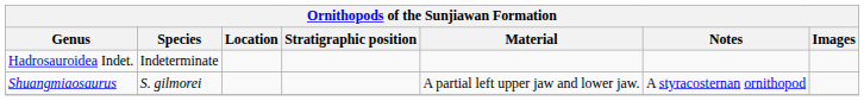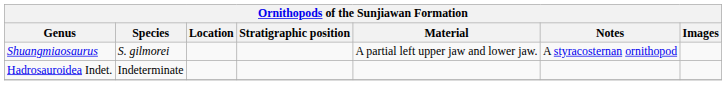rows swapped: Hadrosauroidea Indet. <-> Shuangmiaosaurus
